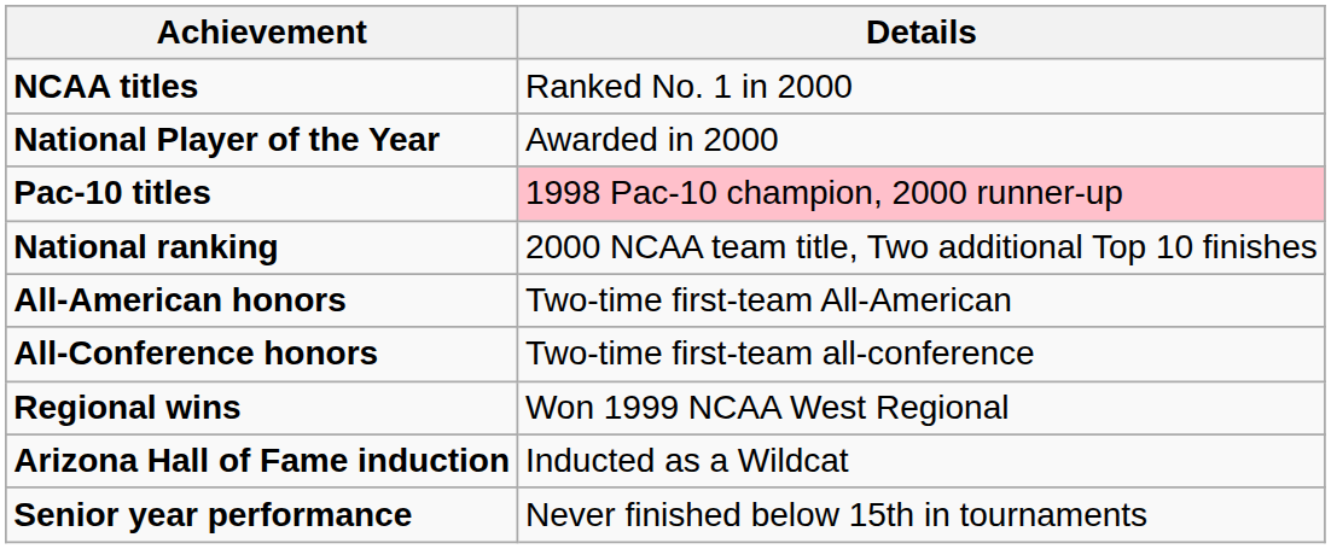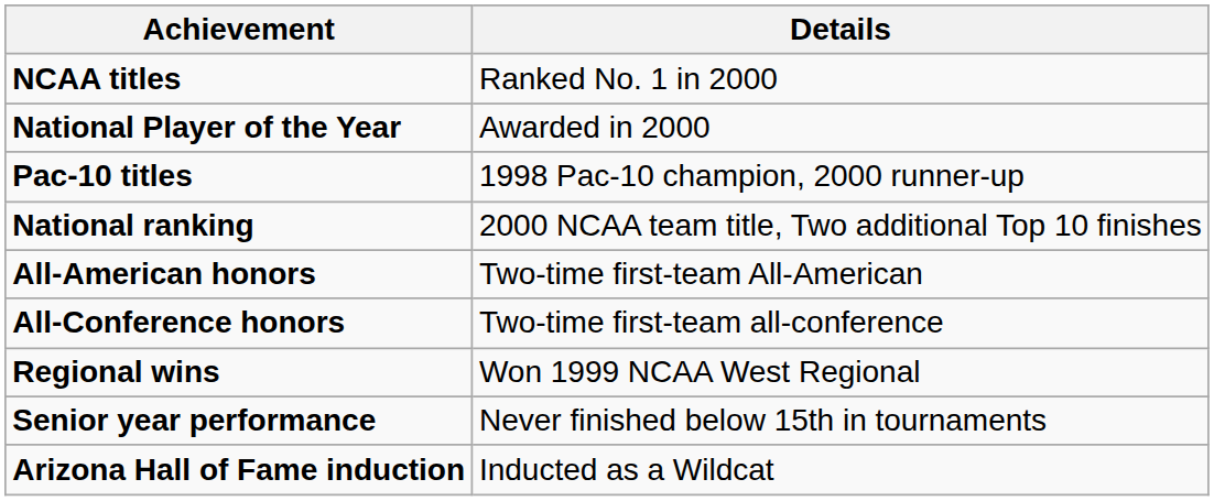Pac-10 titles | Details: pink background -> no background
rows swapped: Senior year performance <-> Arizona Hall of Fame induction
